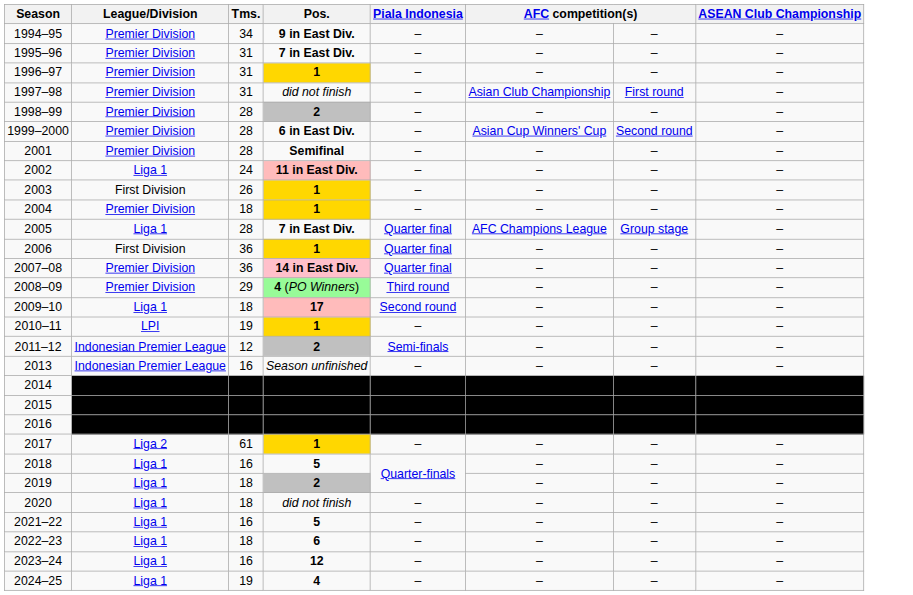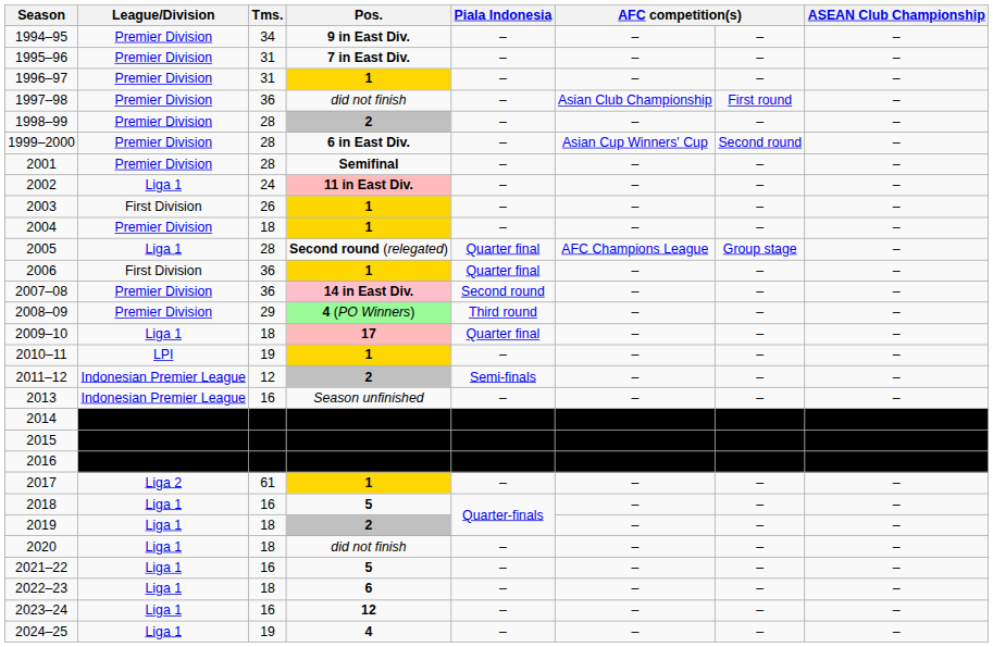1997–98 | Tms.: 31 -> 36
2005 | Pos.: 7 in East Div. -> Second round (relegated)
2007–08 | Piala Indonesia: Quarter final -> Second round
2009–10 | Piala Indonesia: Second round -> Quarter final
